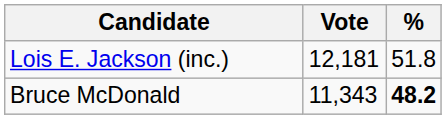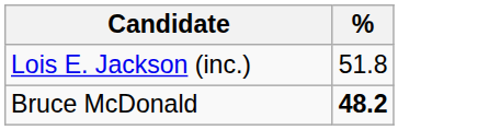- column: Vote | 12,181 | 11,343
